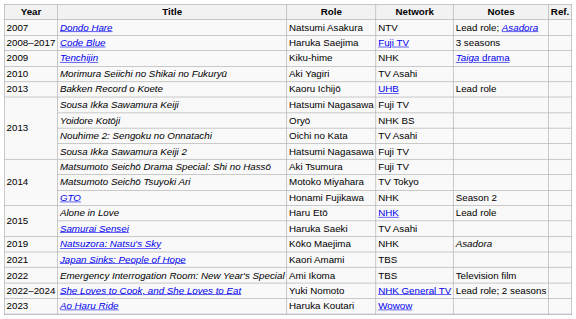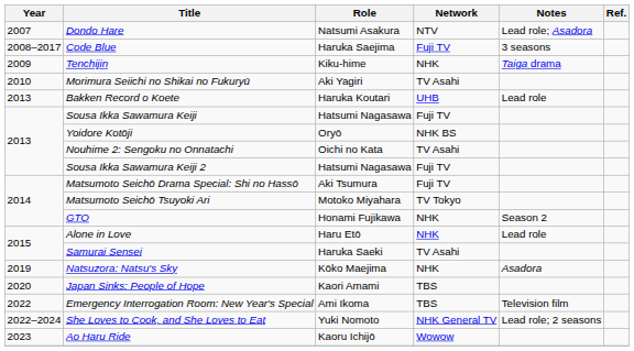Bakken Record o Koete | Role: Kaoru Ichijō -> Haruka Koutari
Japan Sinks: People of Hope | Year: 2021 -> 2020
Ao Haru Ride | Role: Haruka Koutari -> Kaoru Ichijō
